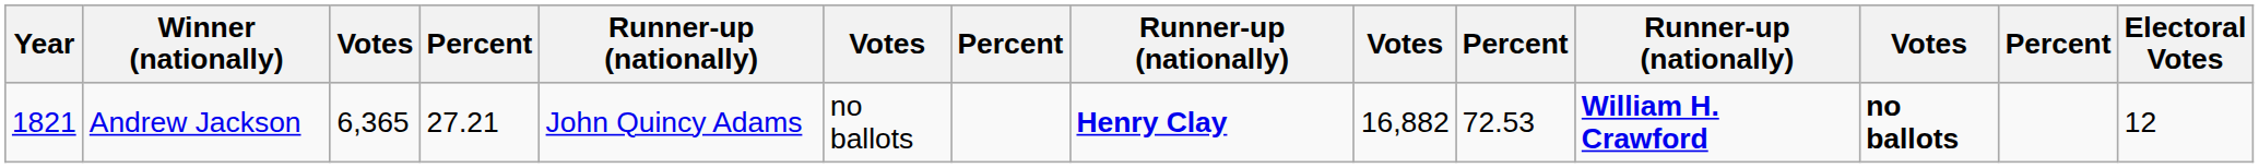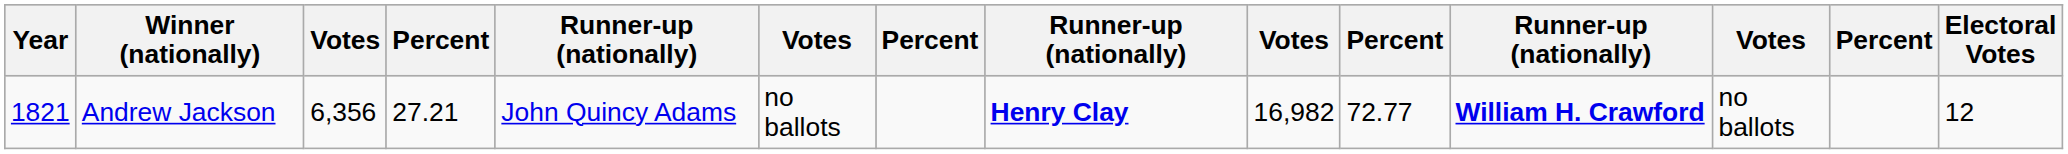Andrew Jackson | column 3: 6,365 -> 6,356
Andrew Jackson | column 9: 16,882 -> 16,982
Andrew Jackson | column 10: 72.53 -> 72.77
Andrew Jackson | column 12: bold -> normal
